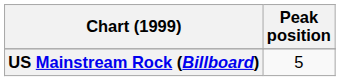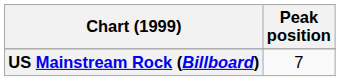US Mainstream Rock (Billboard) | Peak position: 5 -> 7
